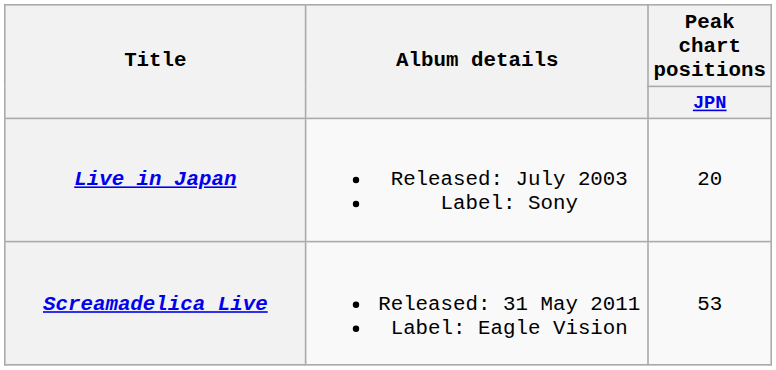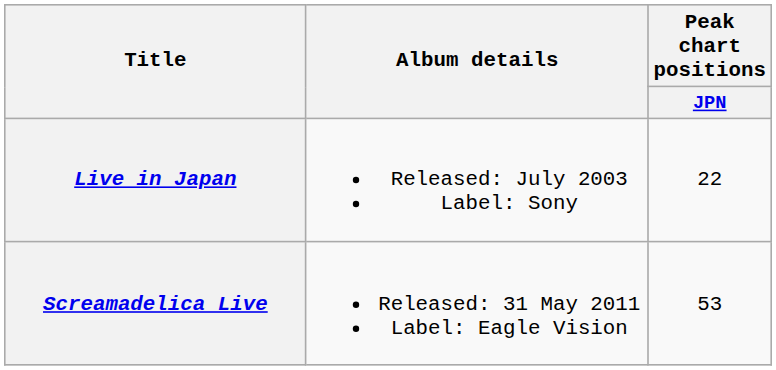Live in Japan | Peak chart positions / JPN: 20 -> 22
